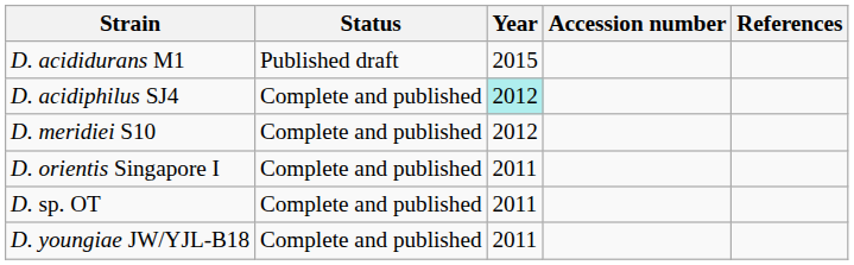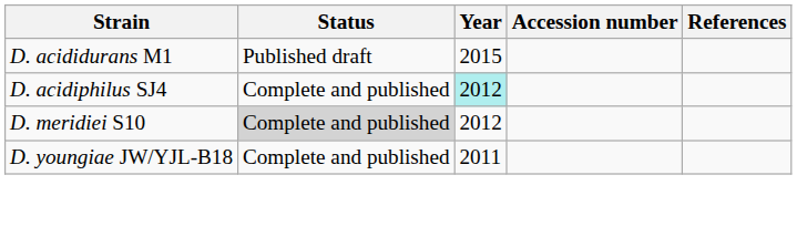D. meridiei S10 | Status: no background -> lightgrey background
- row: D. orientis Singapore I | Complete and published | 2011
- row: D. sp. OT | Complete and published | 2011
